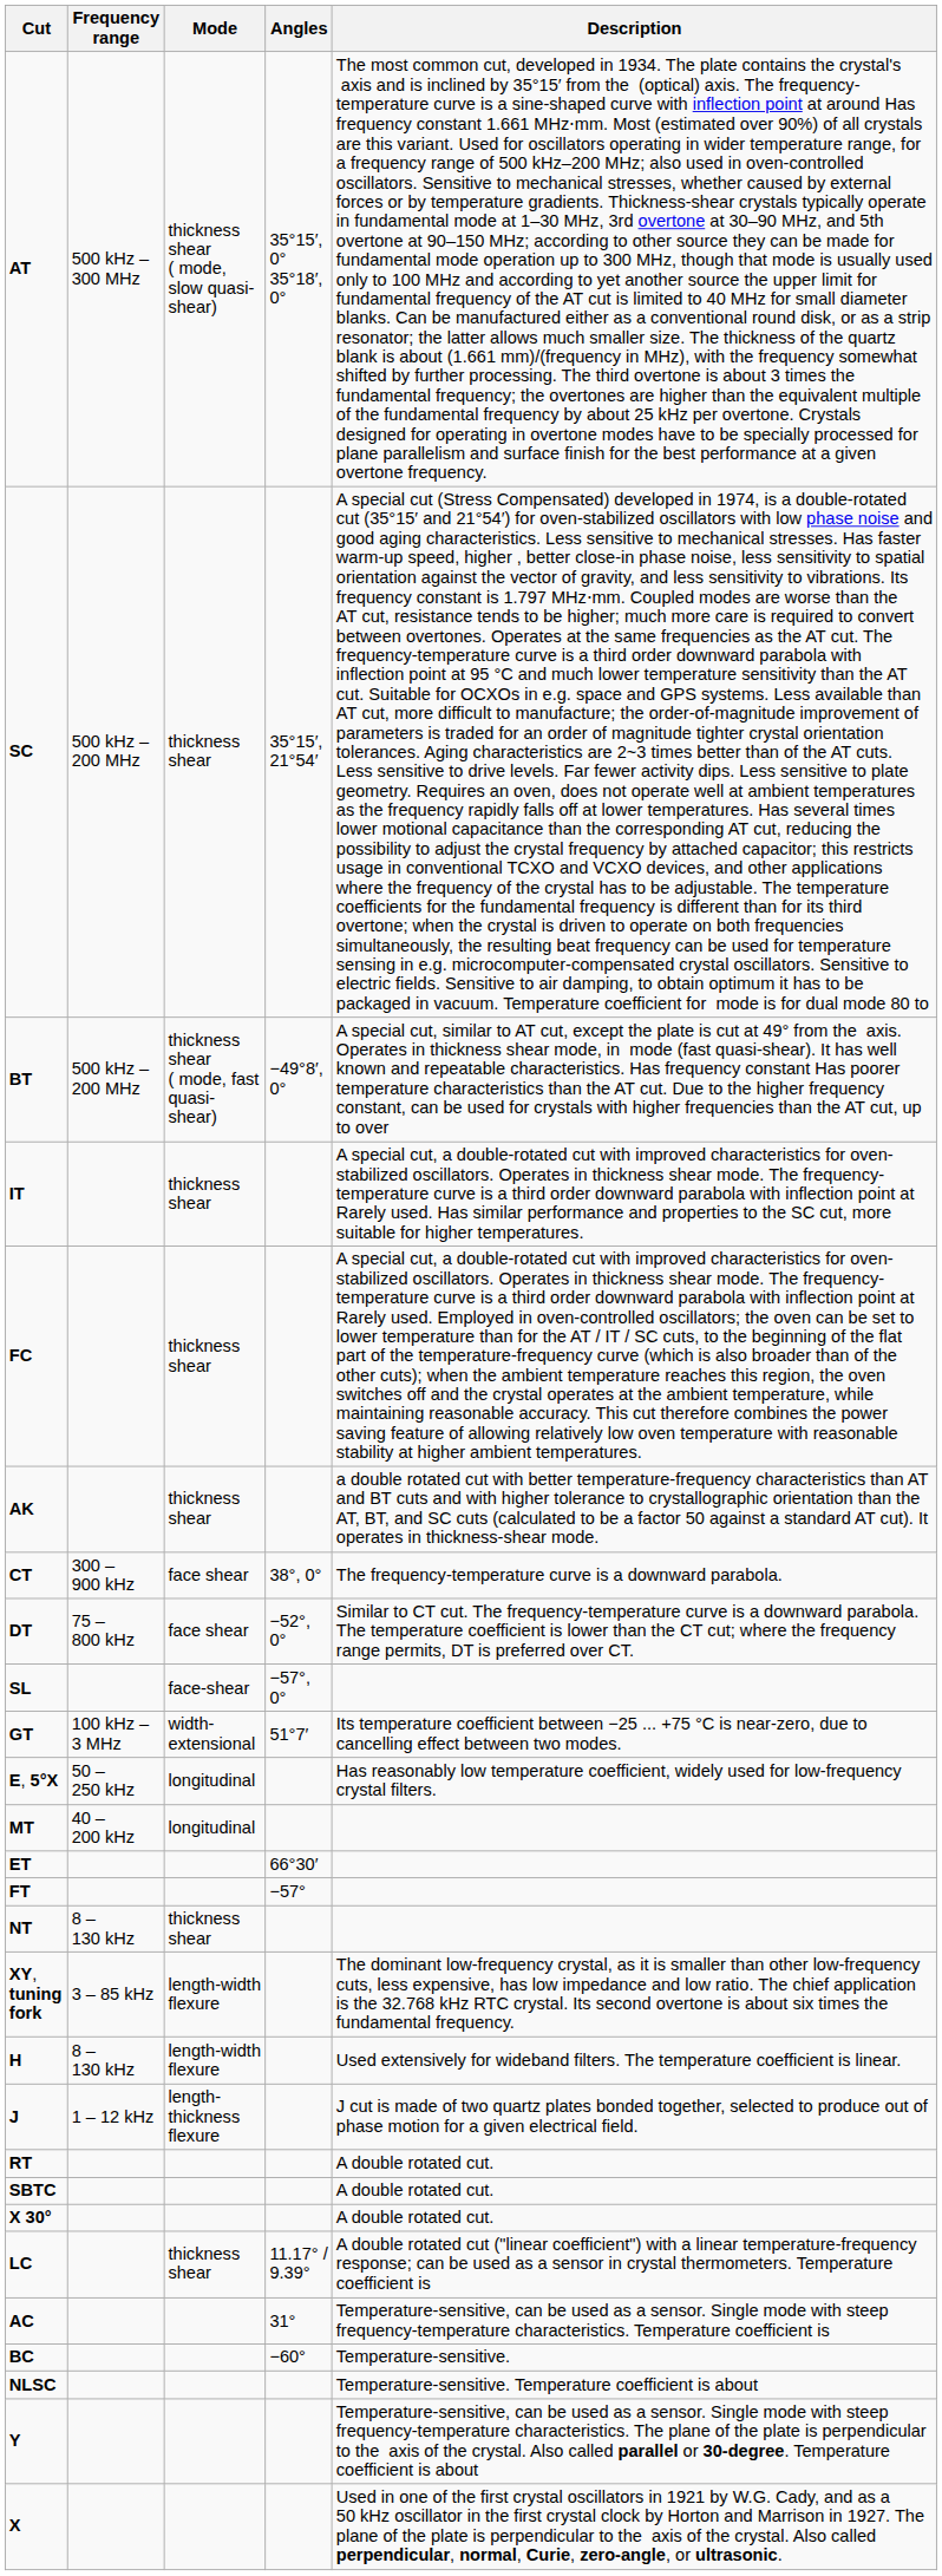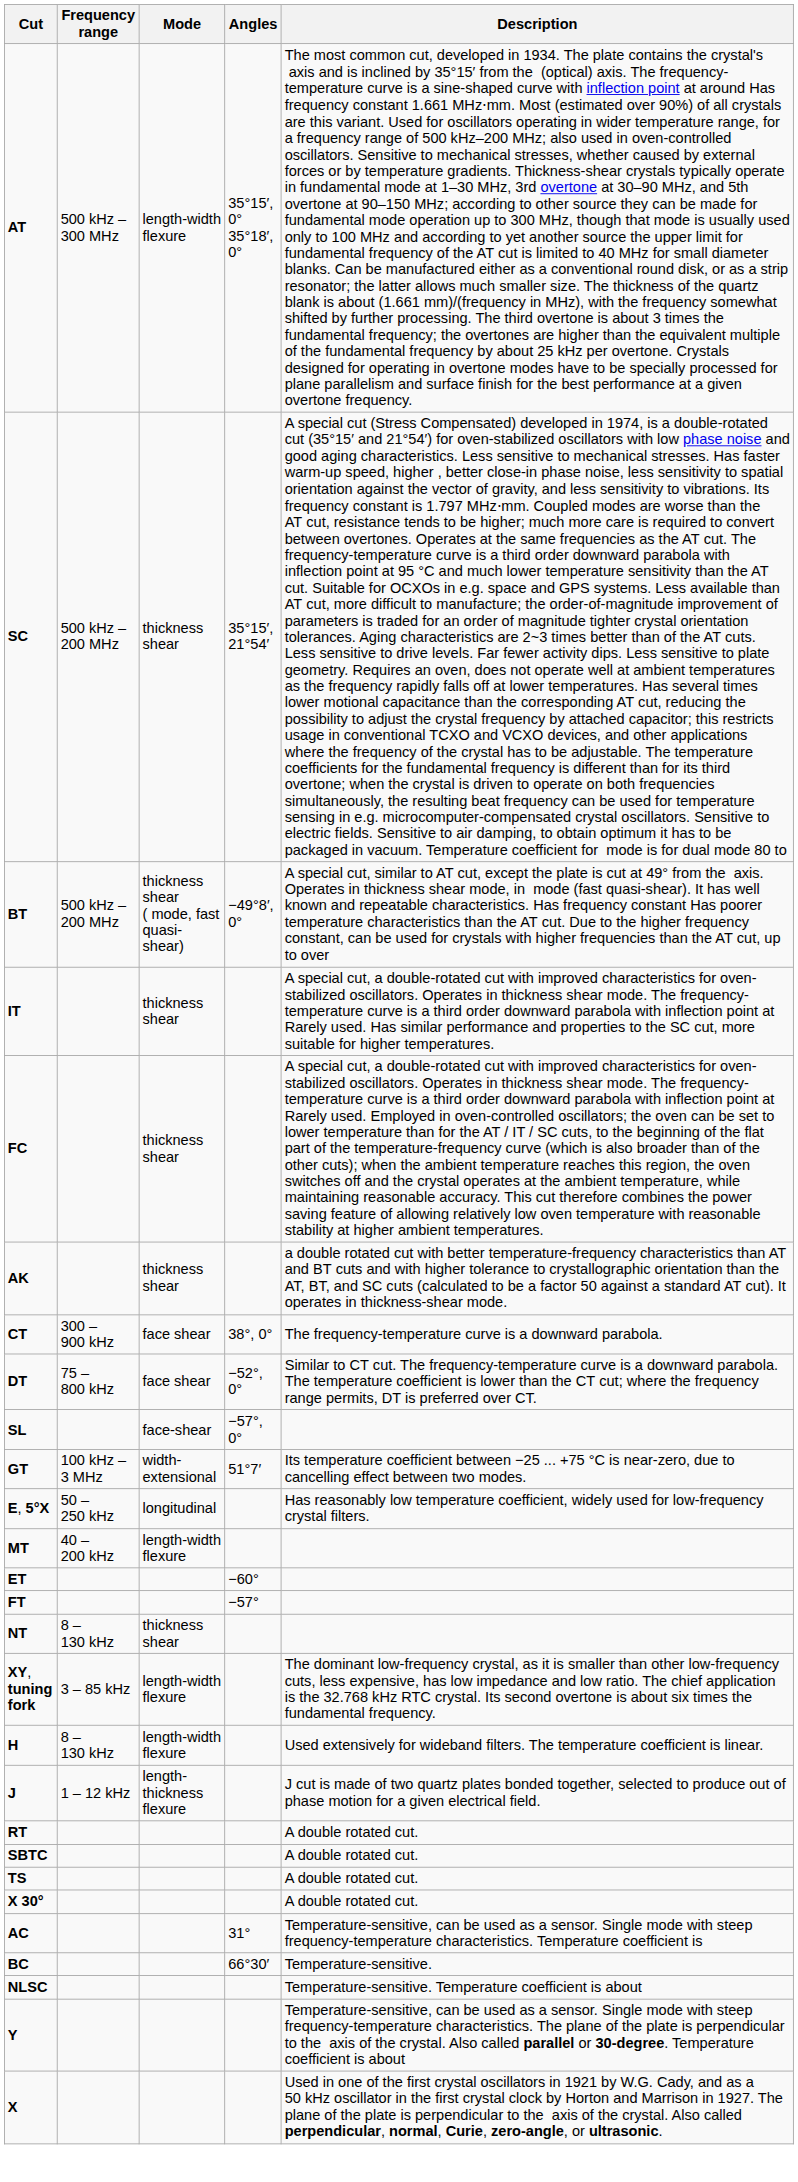AT | Mode: thickness shear ( mode, slow quasi-shear) -> length-width flexure
MT | Mode: longitudinal -> length-width flexure
ET | Angles: 66°30′ -> −60°
+ row: TS | A double rotated cut.
- row: LC | thickness shear | 11.17° / 9.39° | A double rotated cut ("linear coefficient") with a linear temperature-frequency response; can be used as a sensor in crystal thermometers. Temperature coefficient is
BC | Angles: −60° -> 66°30′
